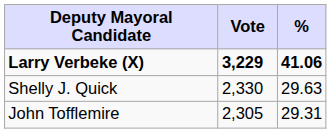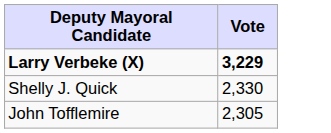- column: % | 41.06 | 29.63 | 29.31
